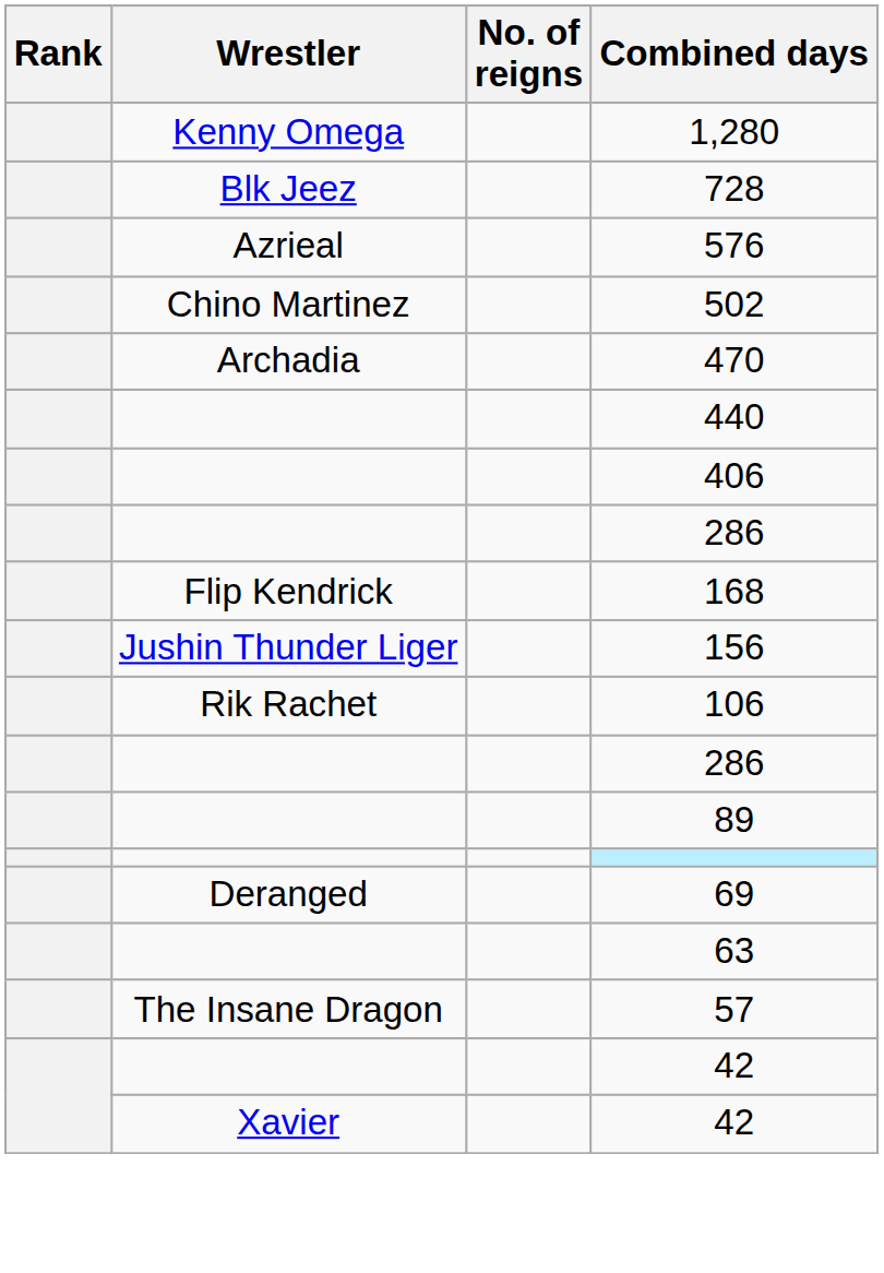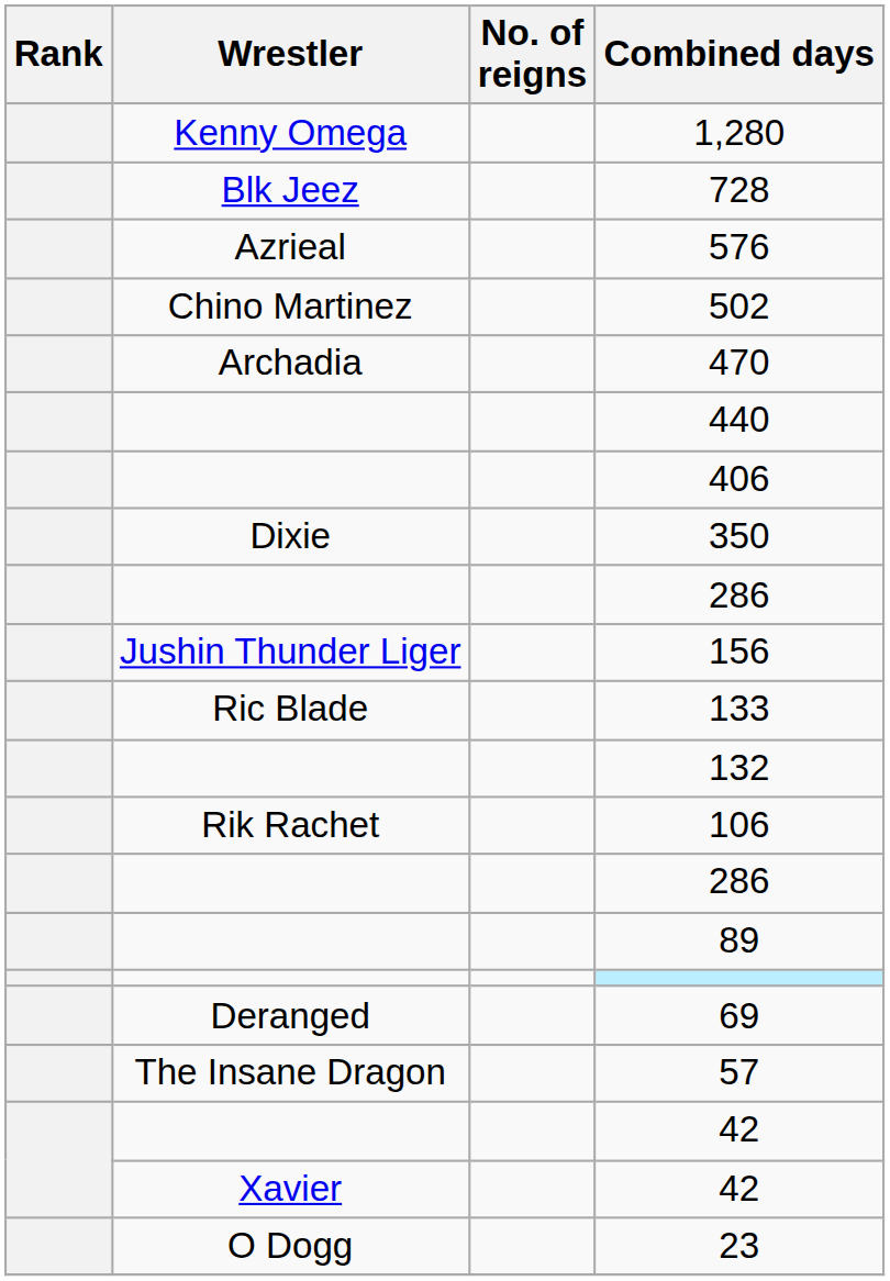+ row: Dixie | 350
- row: Flip Kendrick | 168
+ row: Ric Blade | 133
+ row: 132
- row: 63
+ row: O Dogg | 23
